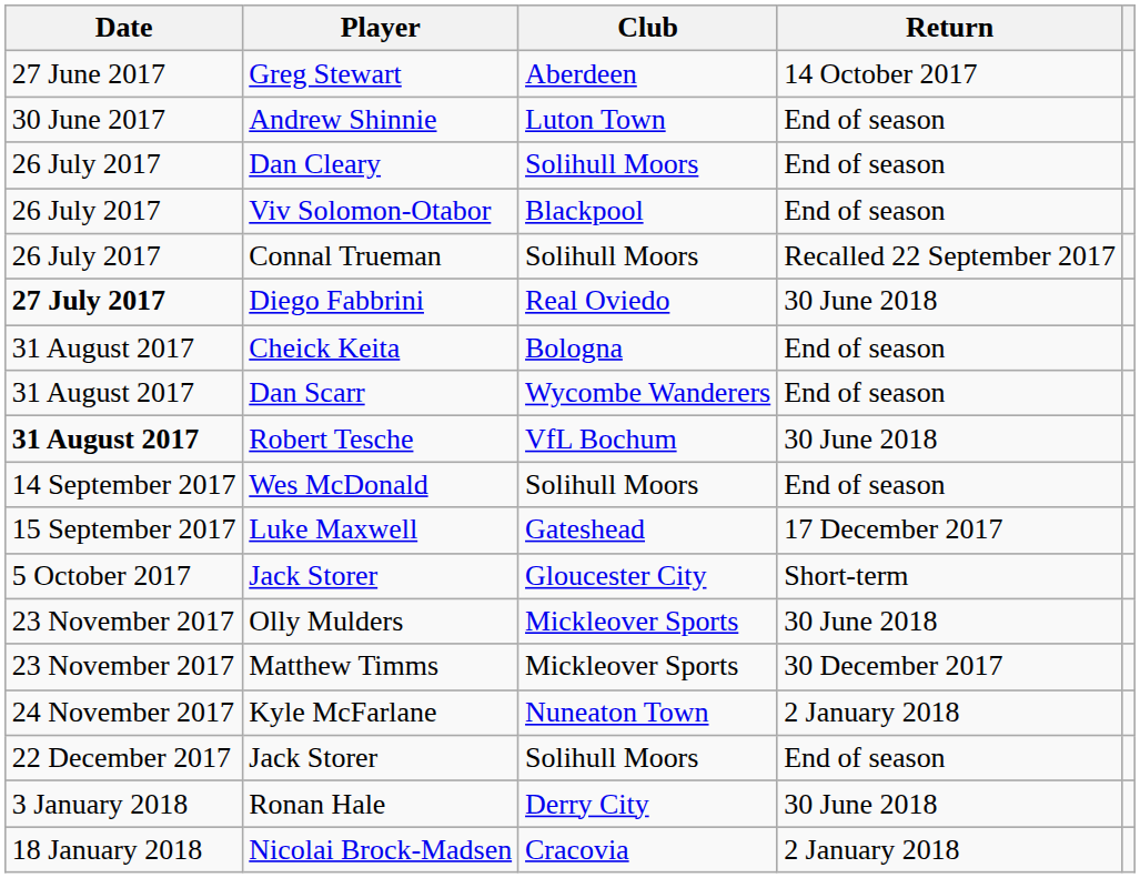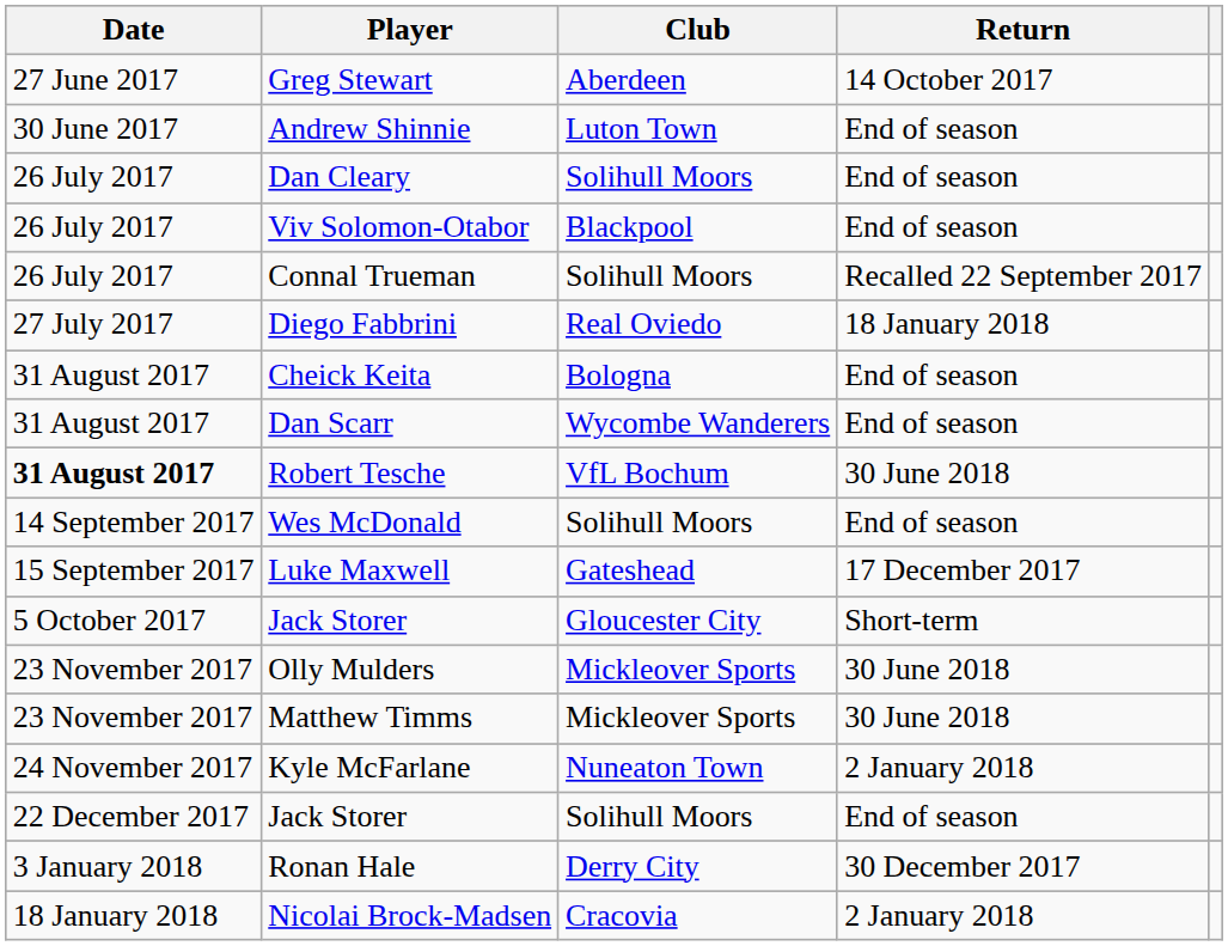Diego Fabbrini | Date: bold -> normal
Diego Fabbrini | Return: 30 June 2018 -> 18 January 2018
Matthew Timms | Return: 30 December 2017 -> 30 June 2018
Ronan Hale | Return: 30 June 2018 -> 30 December 2017
